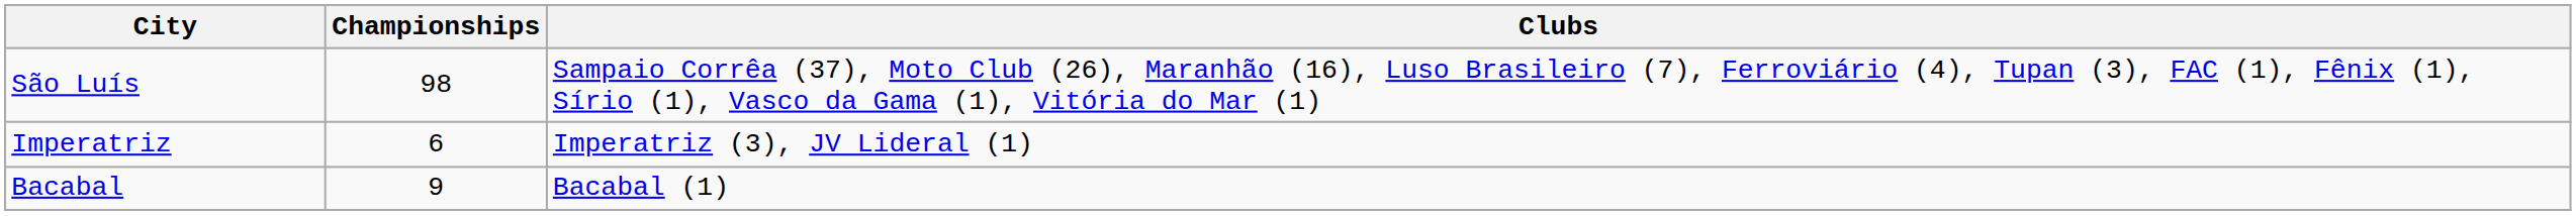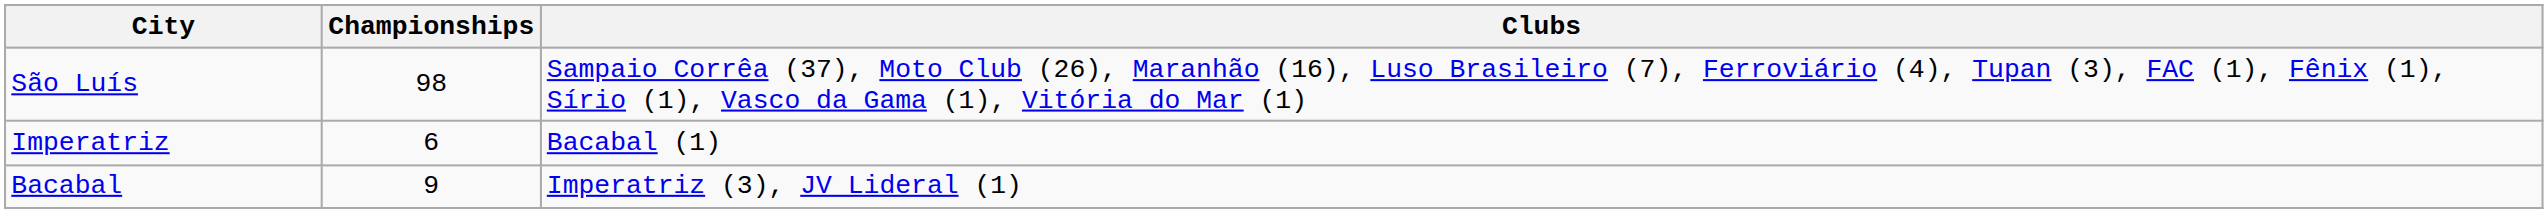Imperatriz | Clubs: Imperatriz (3), JV Lideral (1) -> Bacabal (1)
Bacabal | Clubs: Bacabal (1) -> Imperatriz (3), JV Lideral (1)
